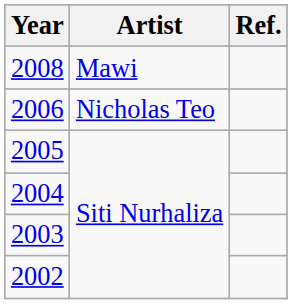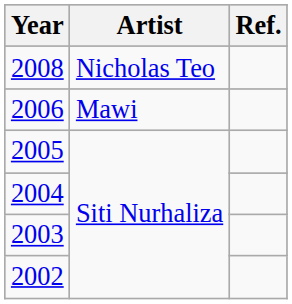2008 | Artist: Mawi -> Nicholas Teo
2006 | Artist: Nicholas Teo -> Mawi
